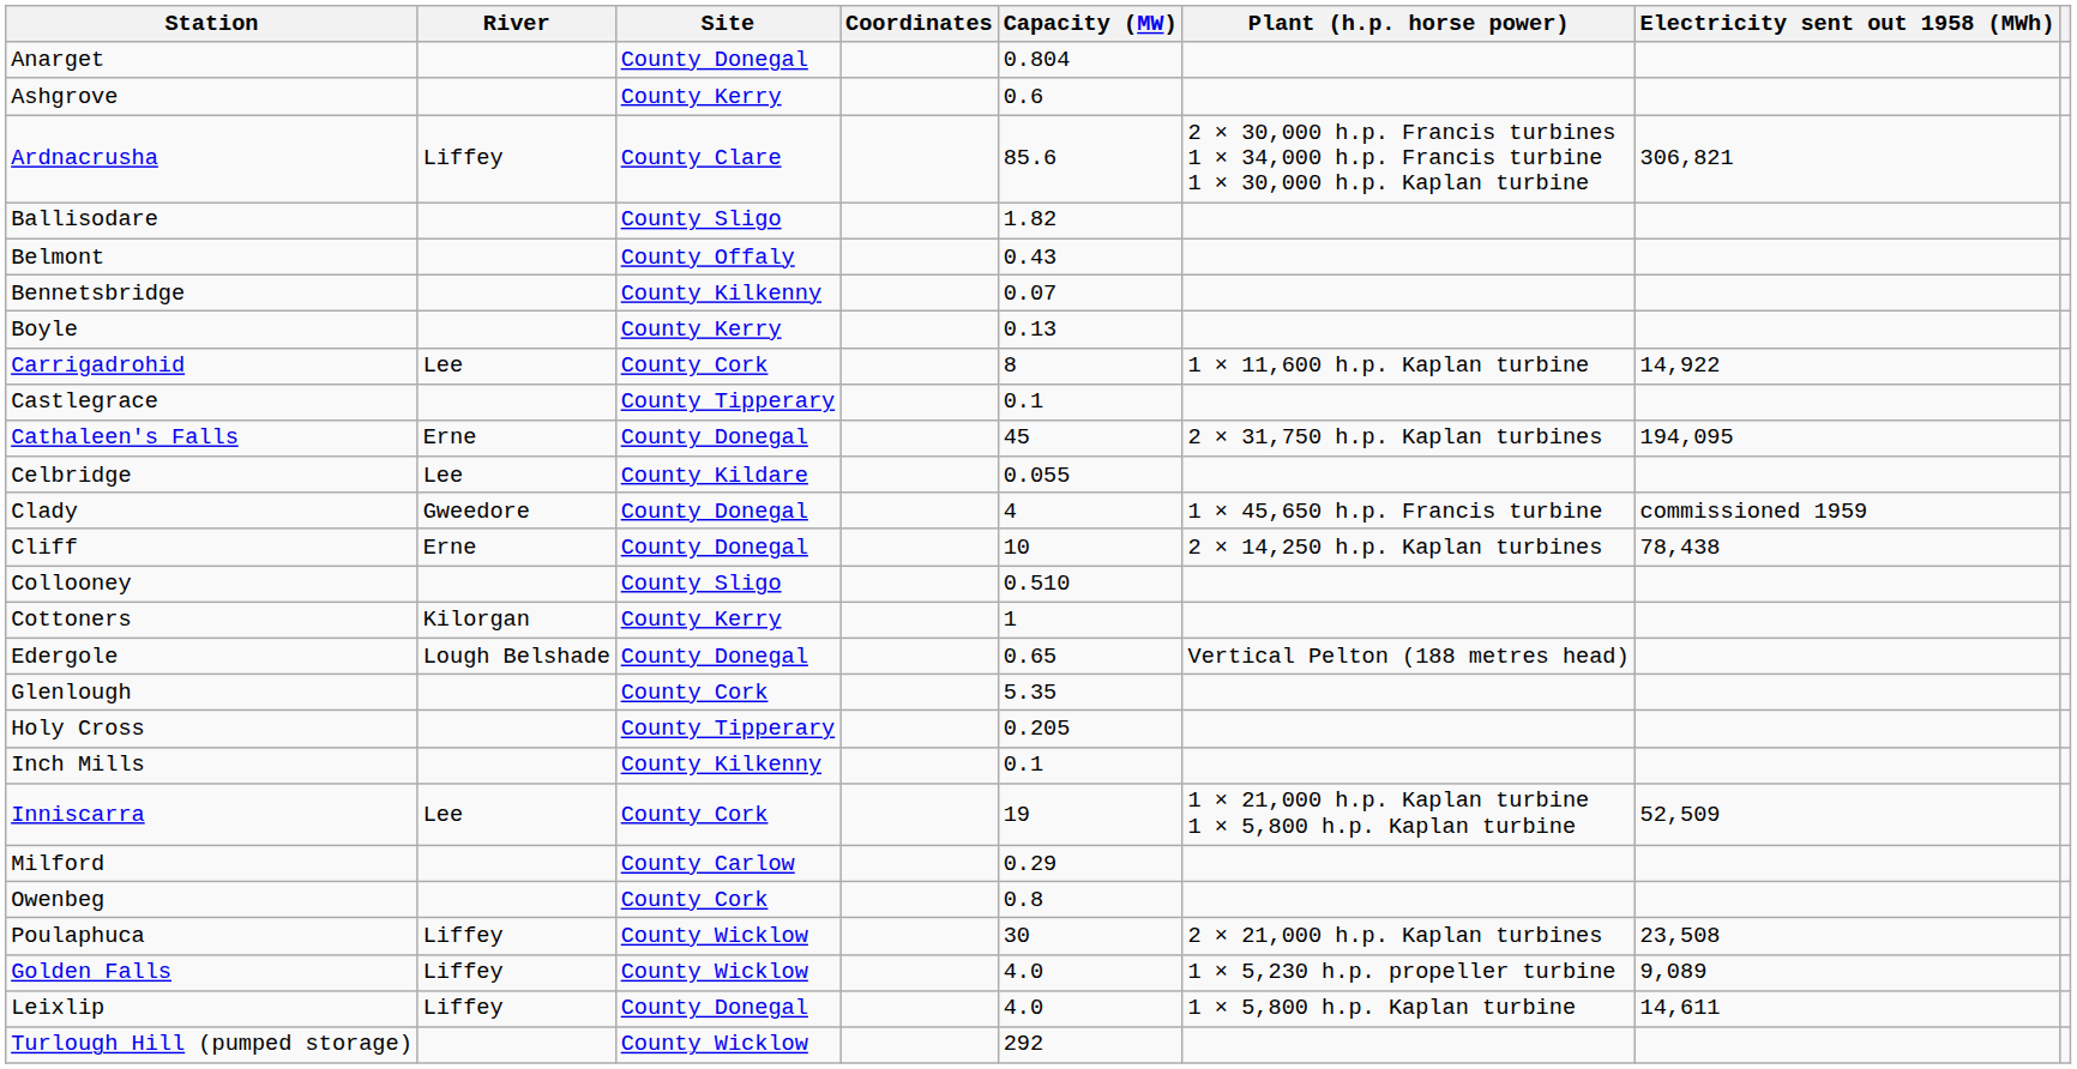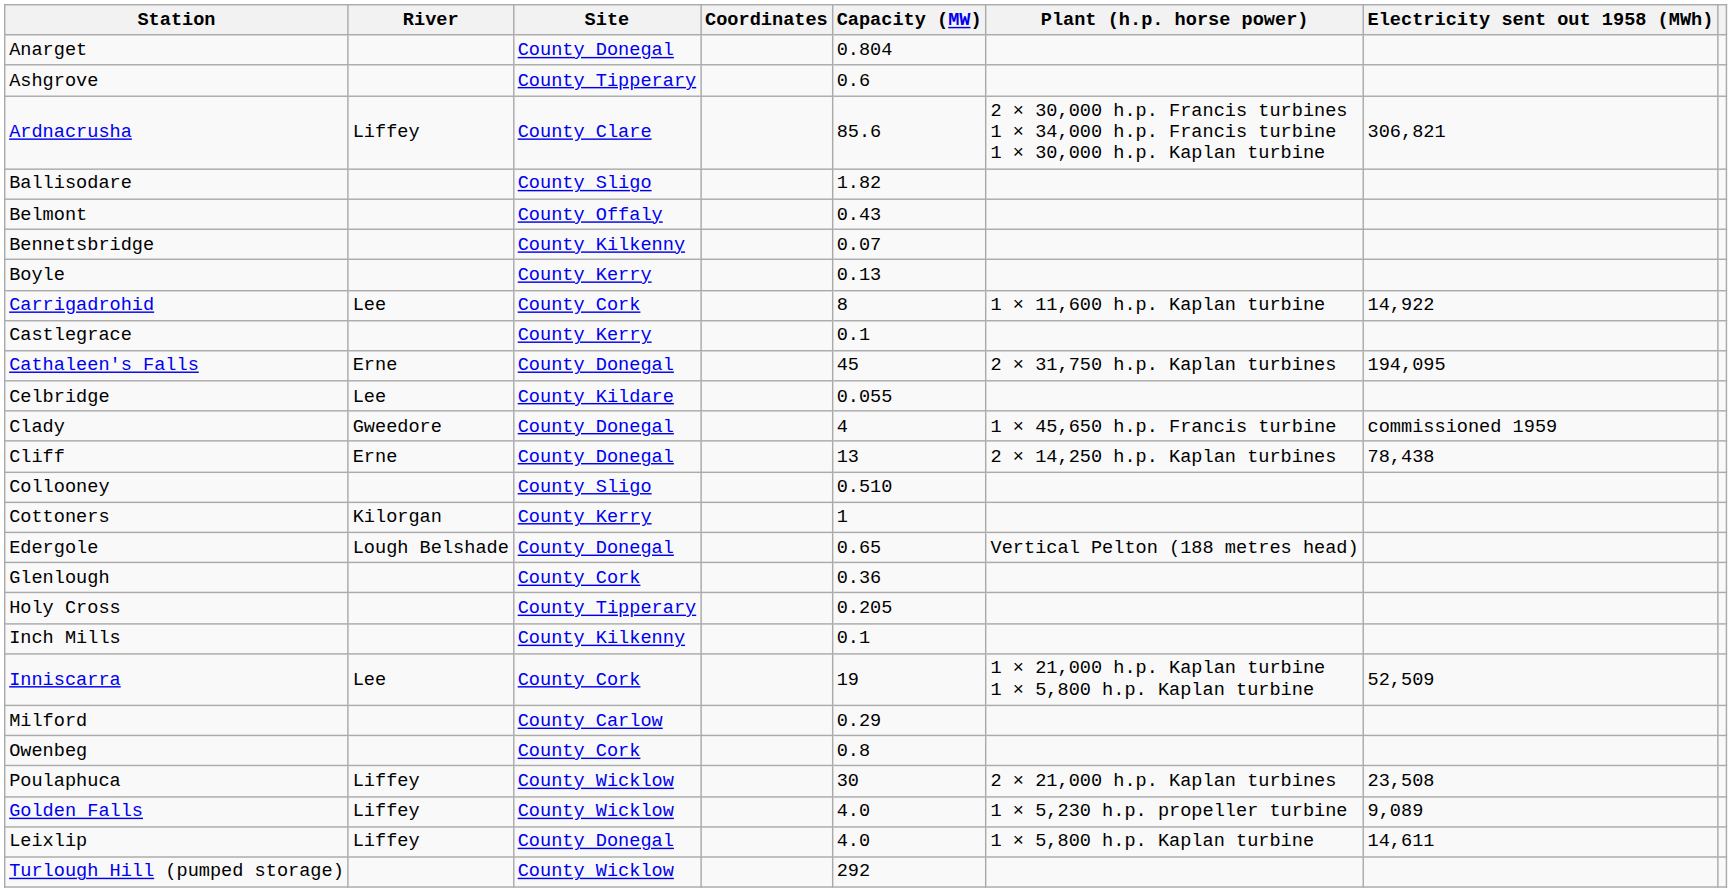Ashgrove | Site: County Kerry -> County Tipperary
Castlegrace | Site: County Tipperary -> County Kerry
Cliff | Capacity (MW): 10 -> 13
Glenlough | Capacity (MW): 5.35 -> 0.36
